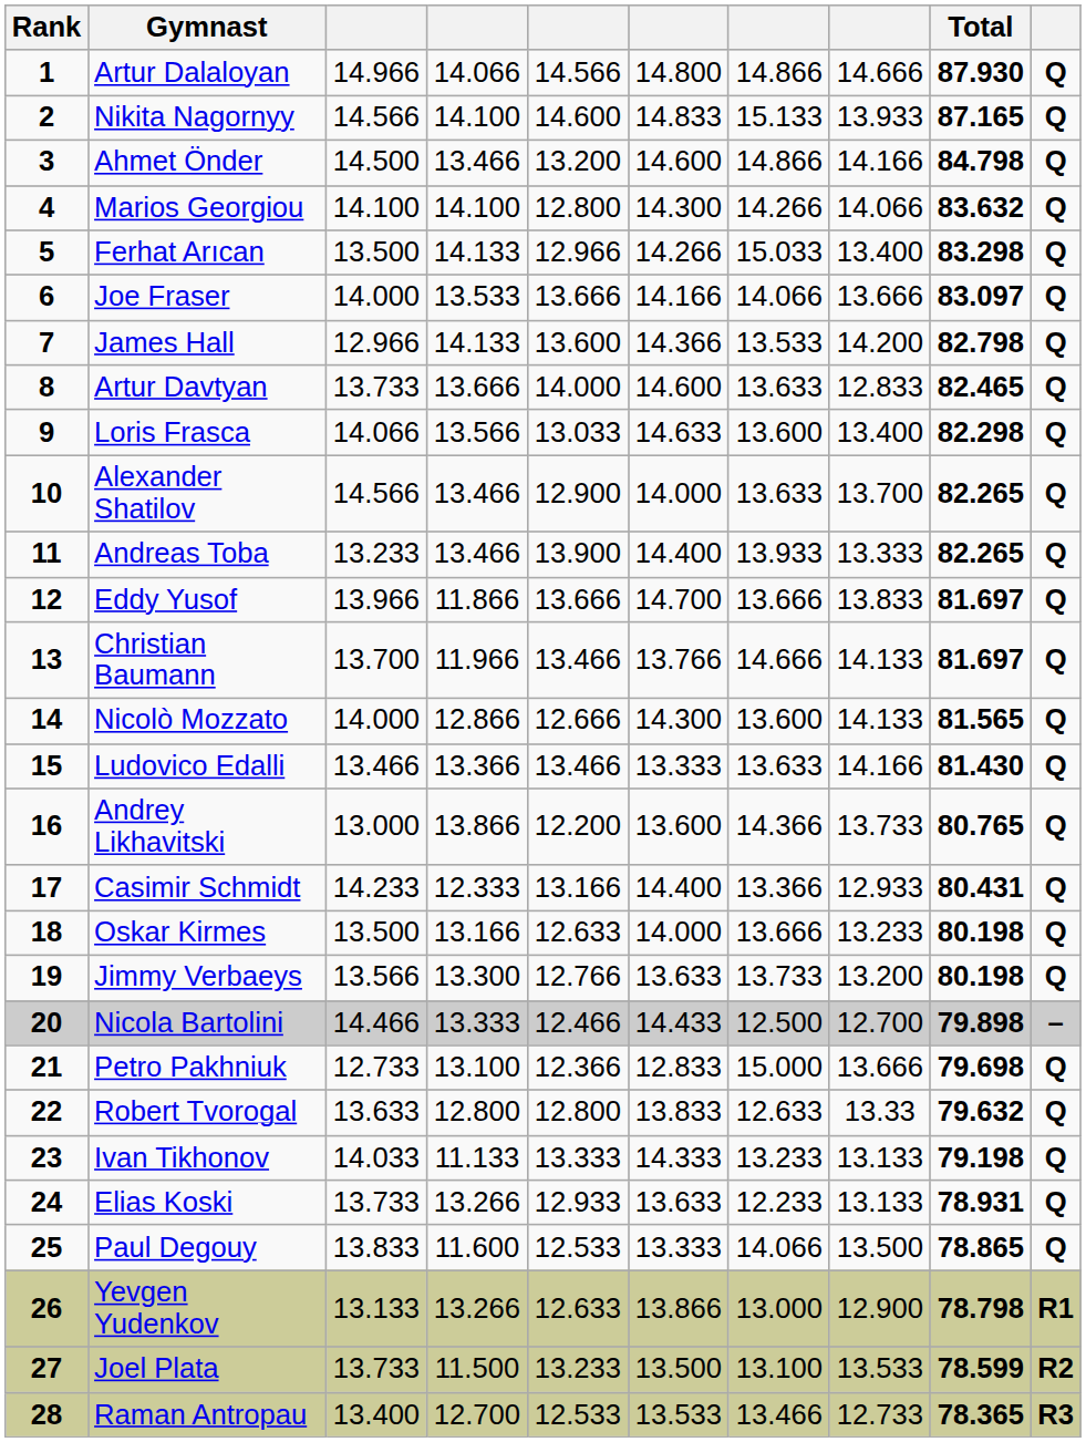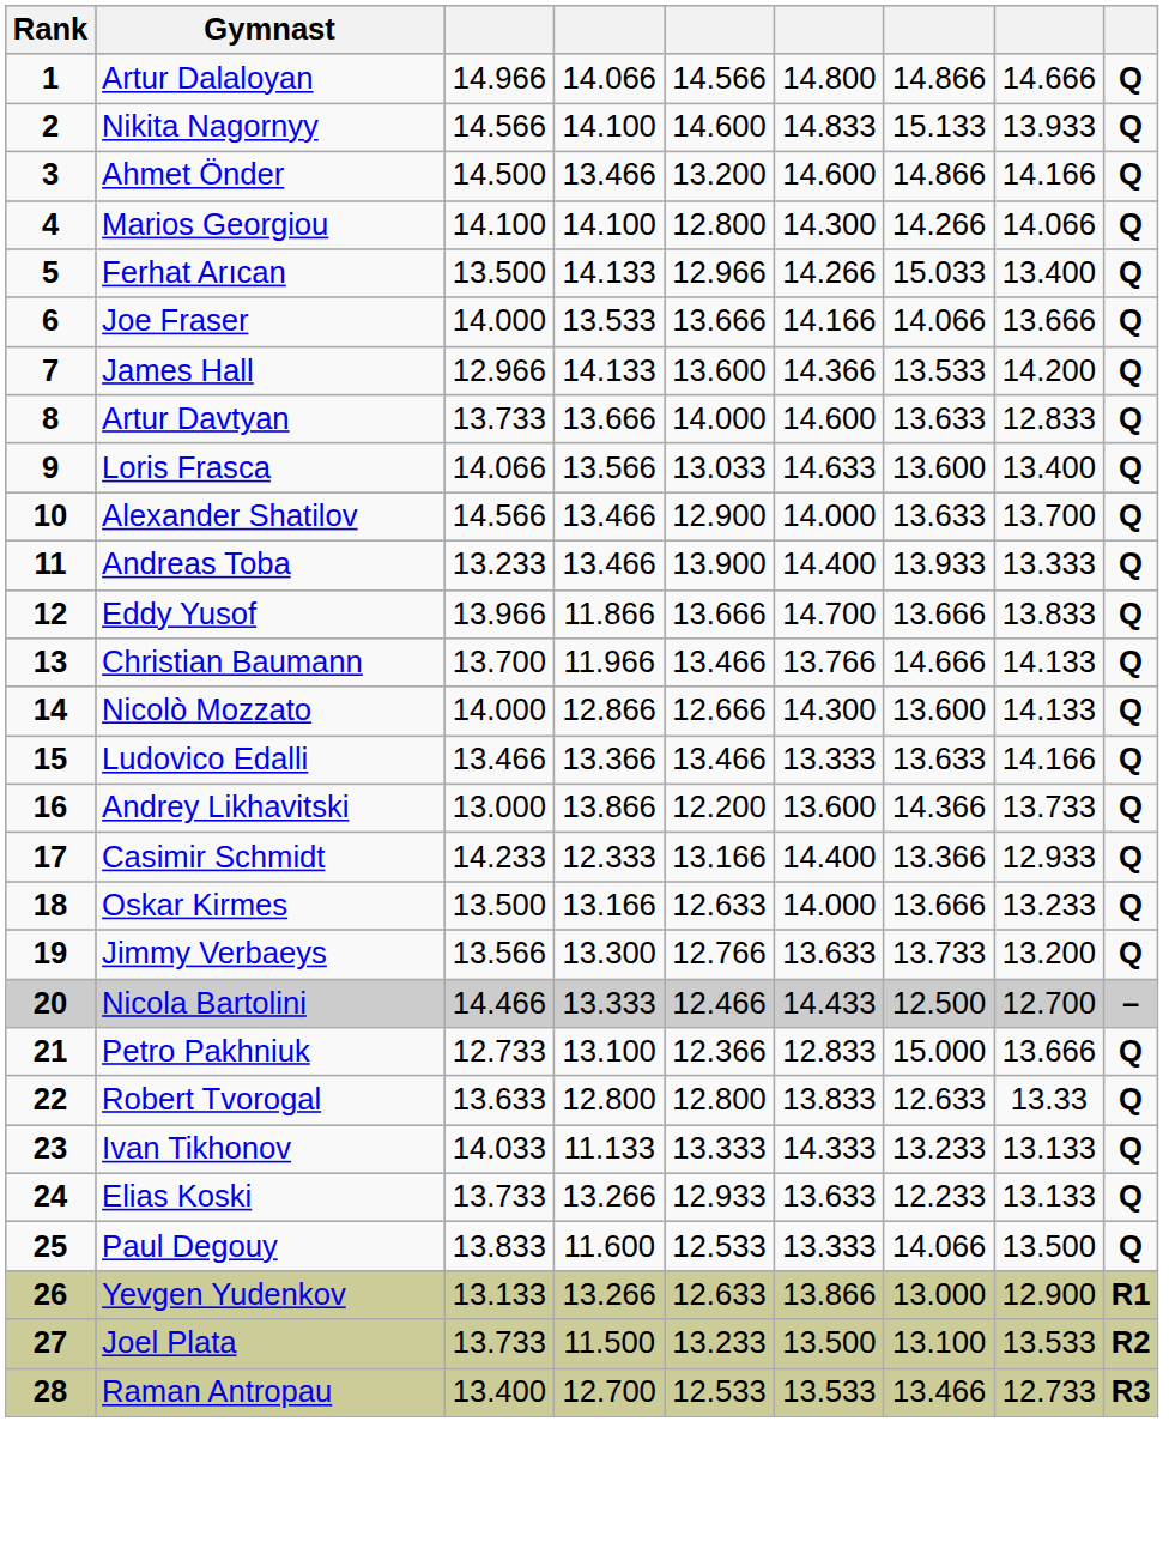- column: Total | 87.930 | 87.165 | 84.798 | 83.632 | 83.298 | 83.097 | 82.798 | 82.465 | 82.298 | 82.265 | 82.265 | 81.697 | 81.697 | 81.565 | 81.430 | 80.765 | 80.431 | 80.198 | 80.198 | 79.898 | 79.698 | 79.632 | 79.198 | 78.931 | 78.865 | 78.798 | 78.599 | 78.365
